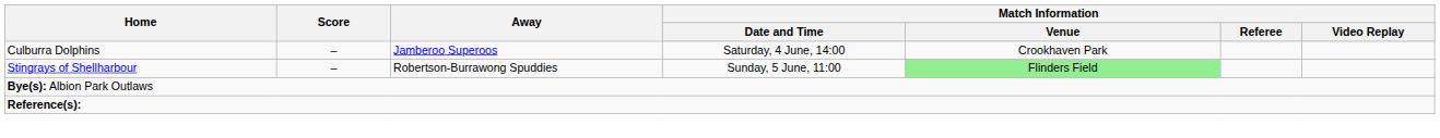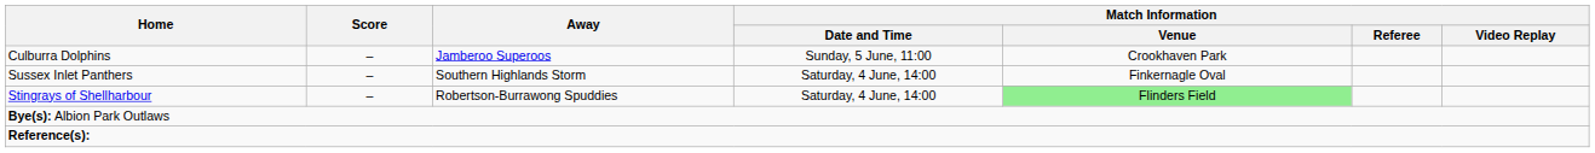Culburra Dolphins | Match Information / Date and Time: Saturday, 4 June, 14:00 -> Sunday, 5 June, 11:00
+ row: Sussex Inlet Panthers | – | Southern Highlands Storm | Saturday, 4 June, 14:00 | Finkernagle Oval
Stingrays of Shellharbour | Match Information / Date and Time: Sunday, 5 June, 11:00 -> Saturday, 4 June, 14:00
